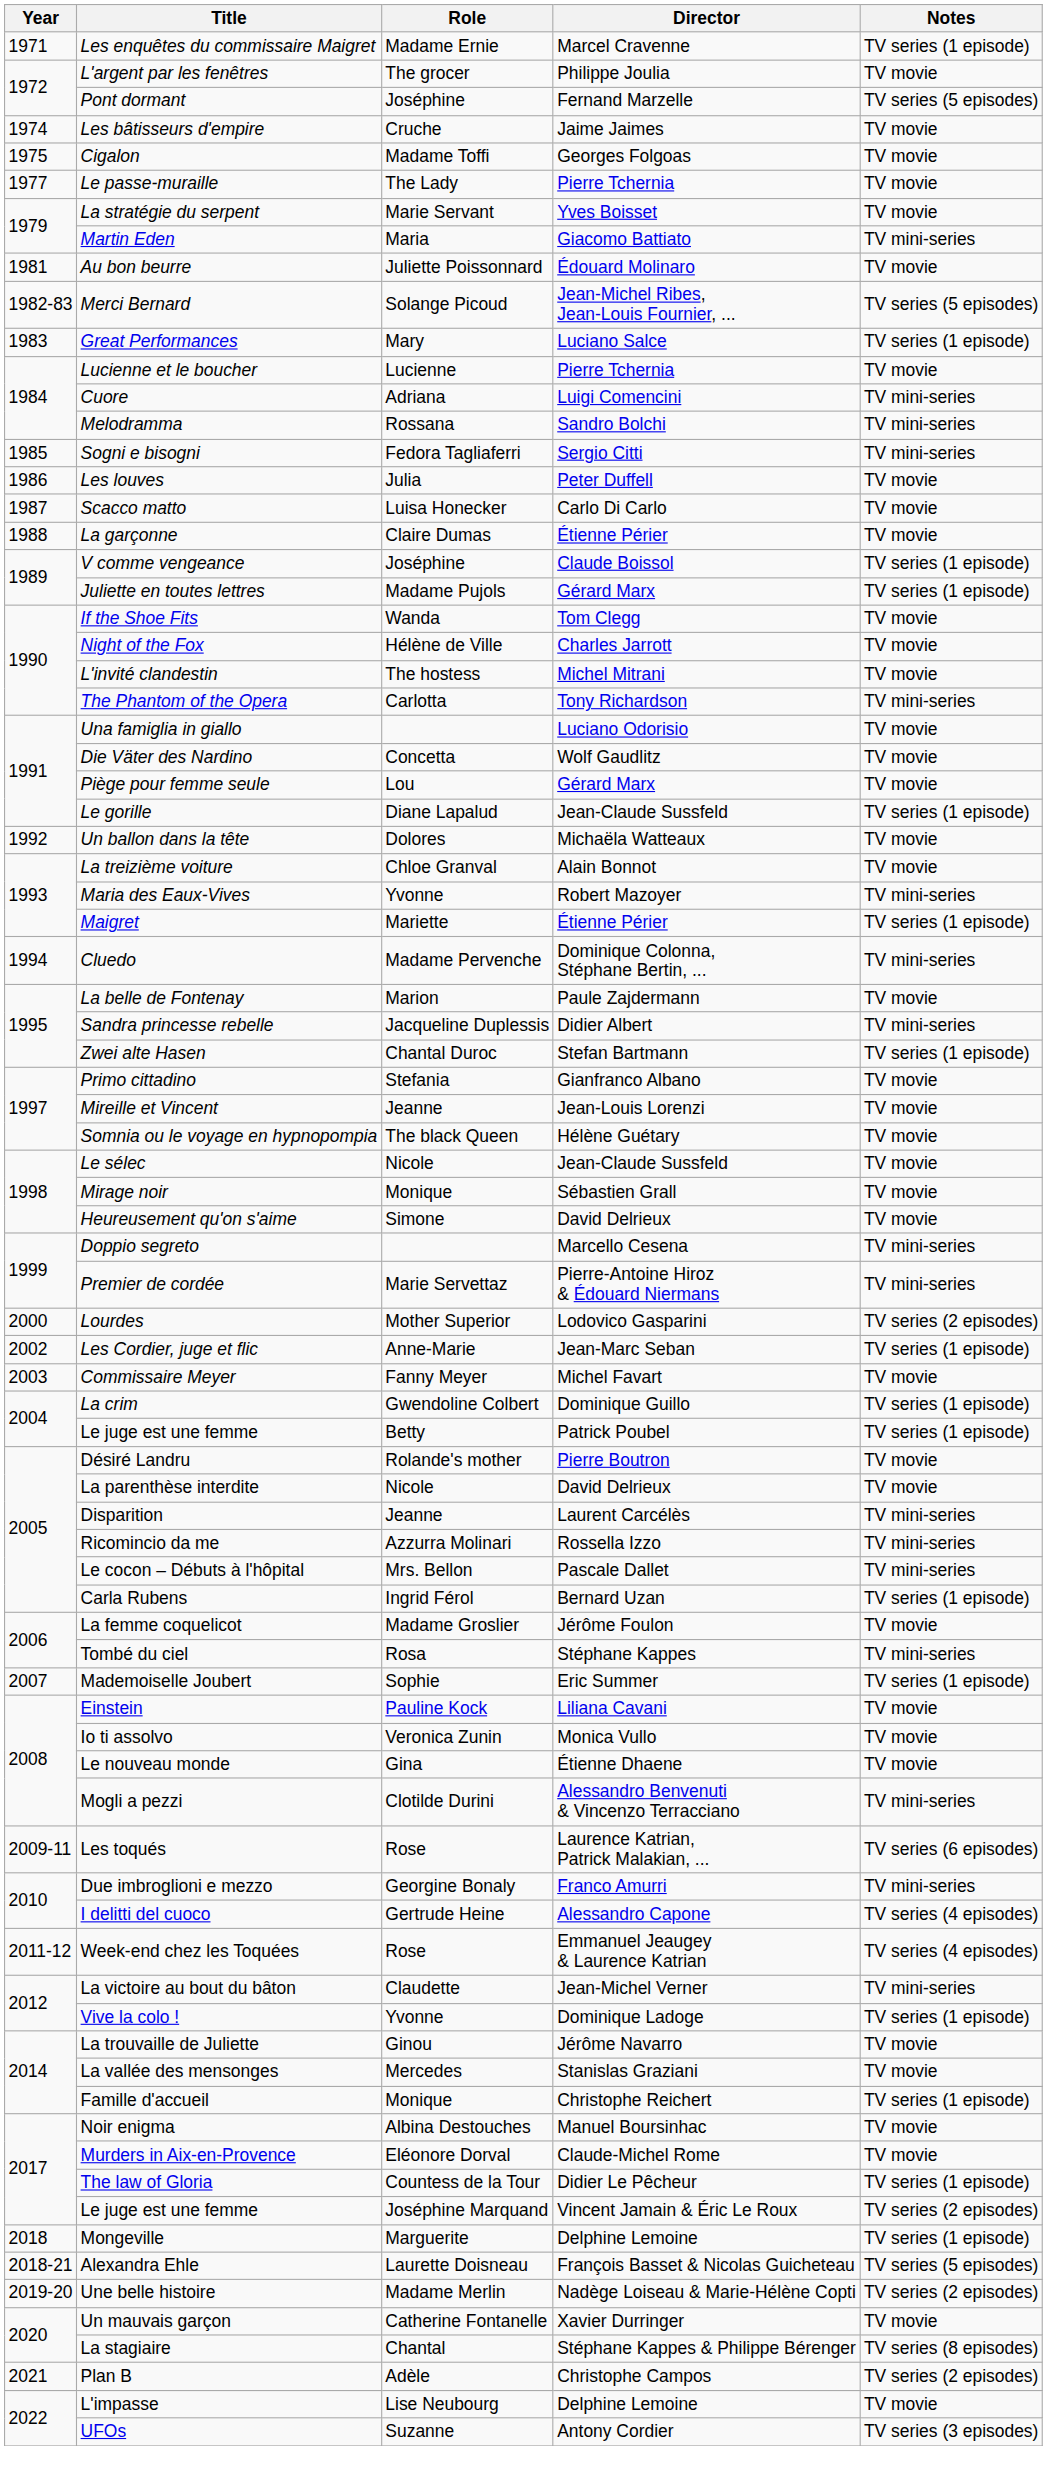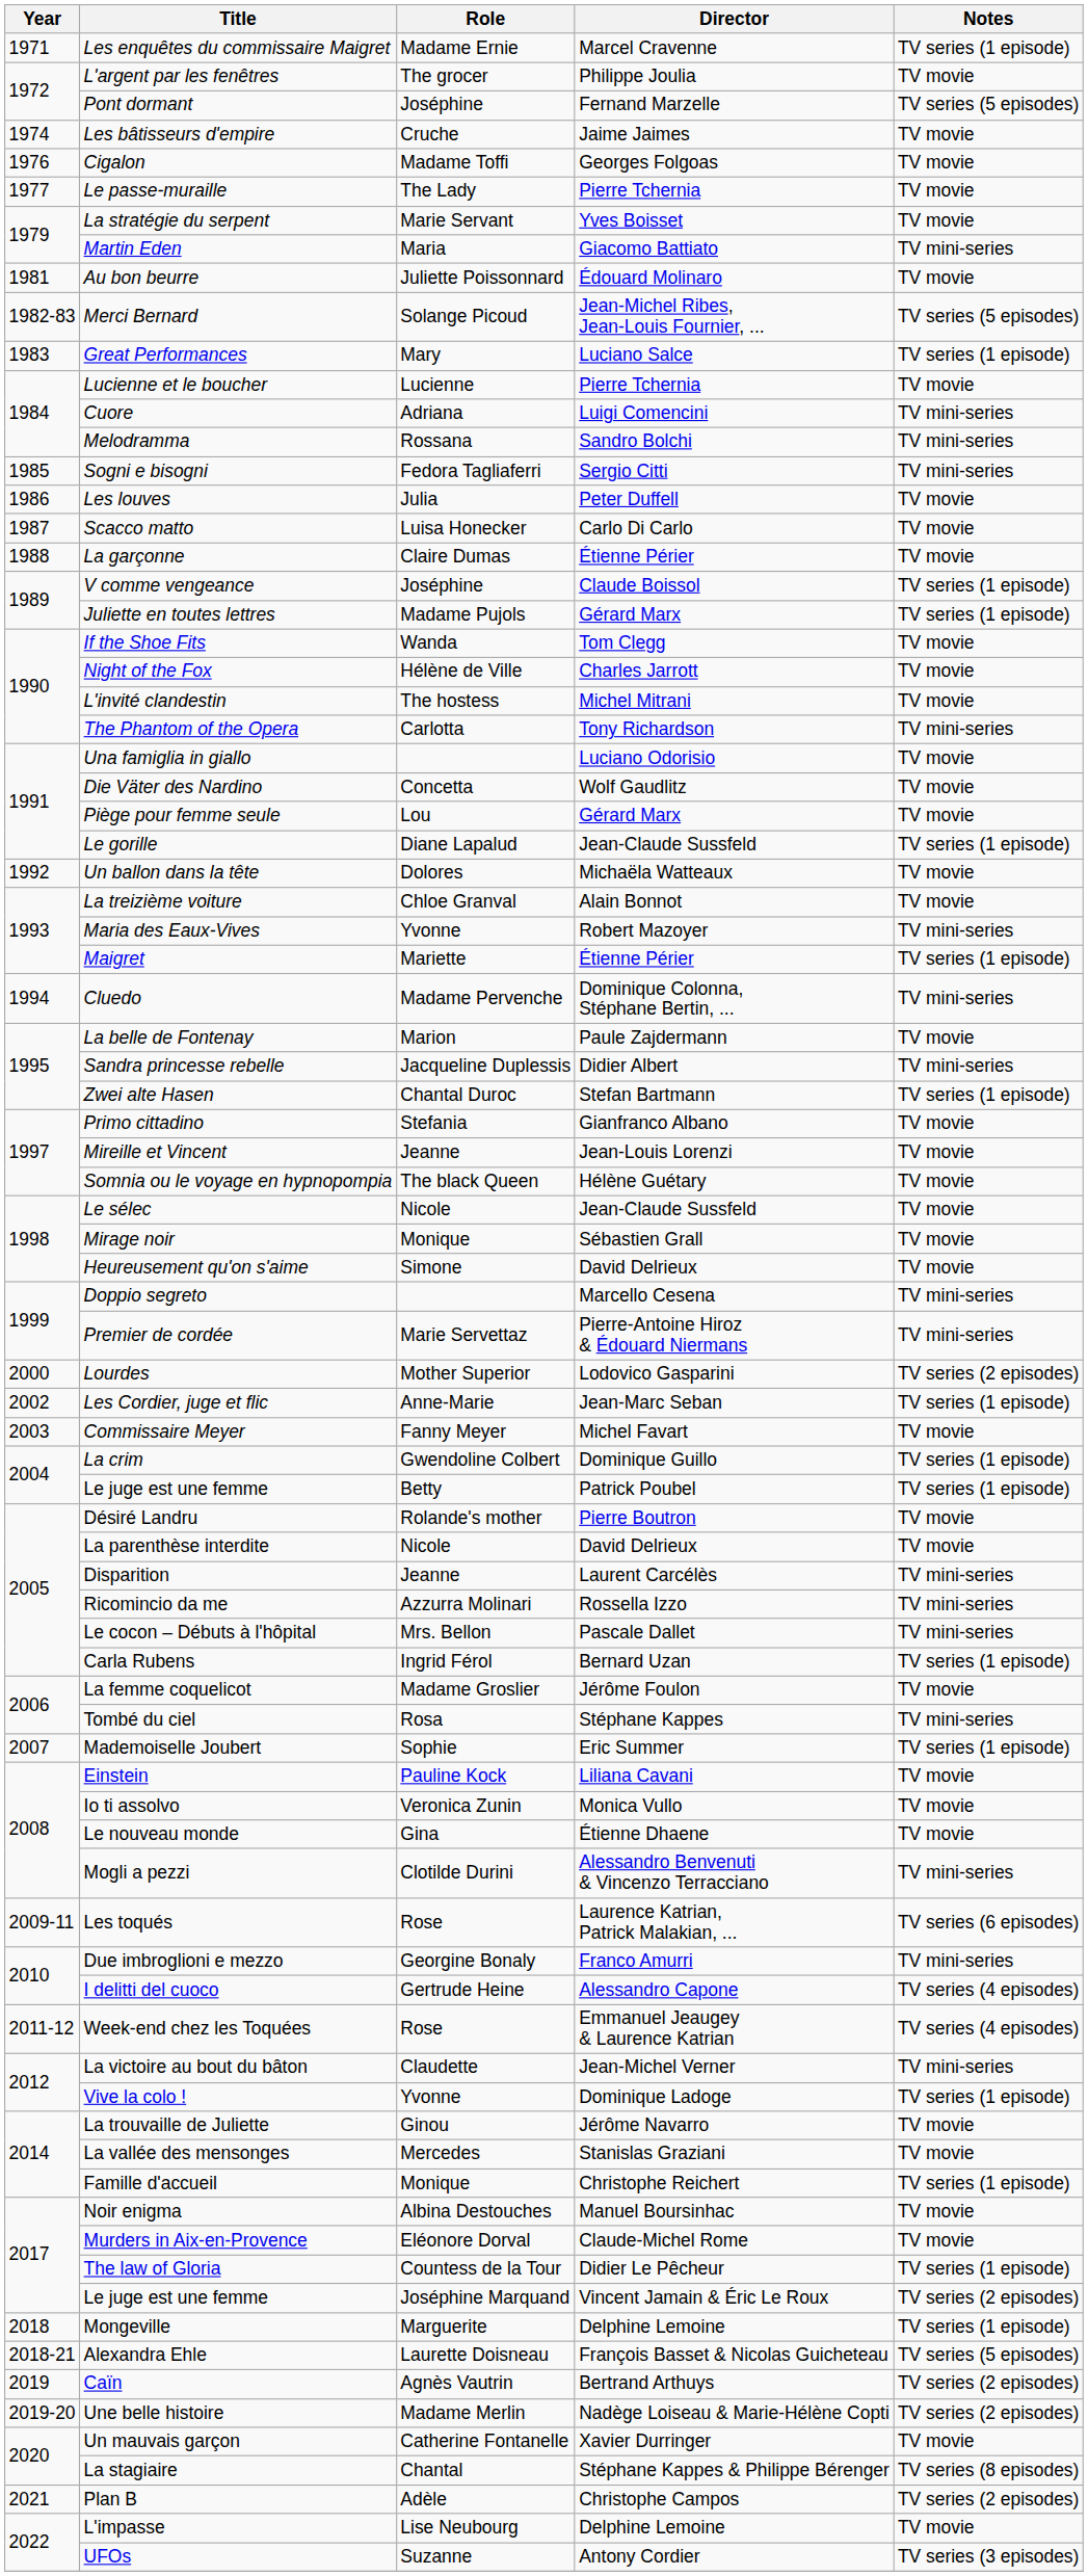Cigalon | Year: 1975 -> 1976
+ row: 2019 | Caïn | Agnès Vautrin | Bertrand Arthuys | TV series (2 episodes)
